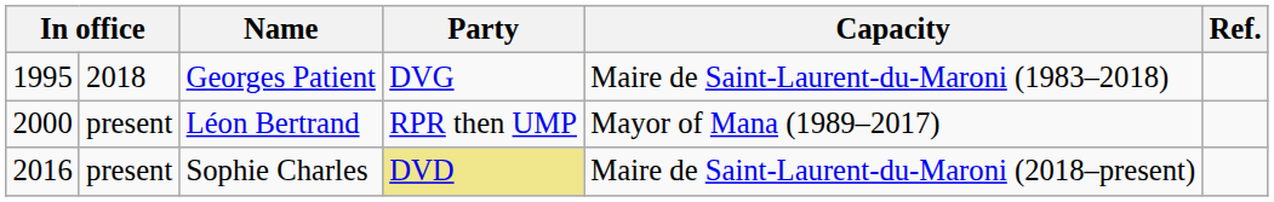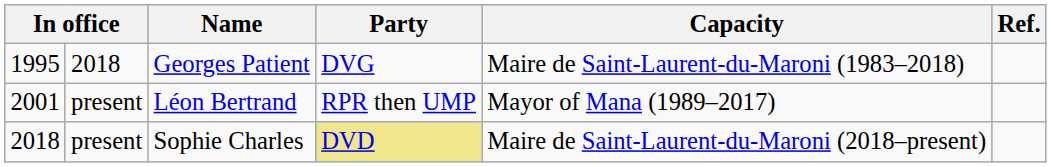Léon Bertrand | column 1: 2000 -> 2001
Sophie Charles | column 1: 2016 -> 2018
